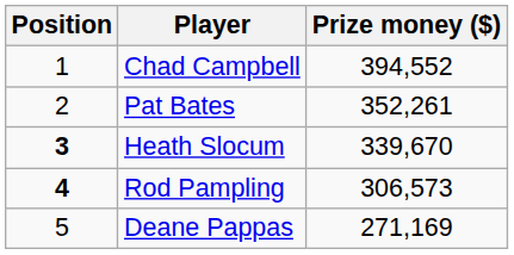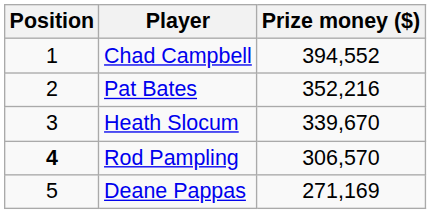Pat Bates | Prize money ($): 352,261 -> 352,216
Heath Slocum | Position: bold -> normal
Rod Pampling | Prize money ($): 306,573 -> 306,570
